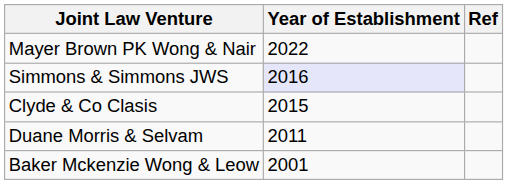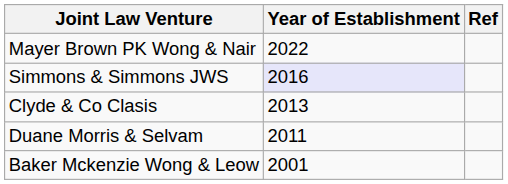Clyde & Co Clasis | Year of Establishment: 2015 -> 2013
